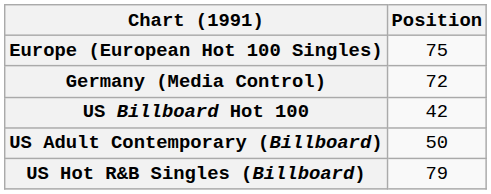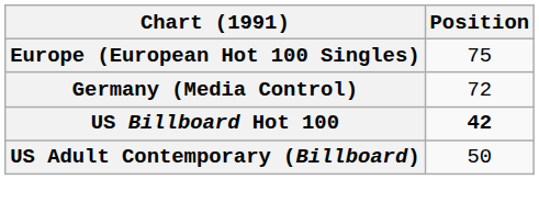US Billboard Hot 100 | Position: normal -> bold
- row: US Hot R&B Singles (Billboard) | 79
